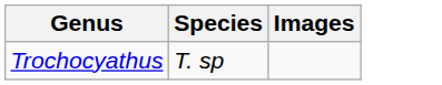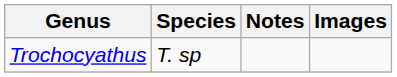+ column: Notes
